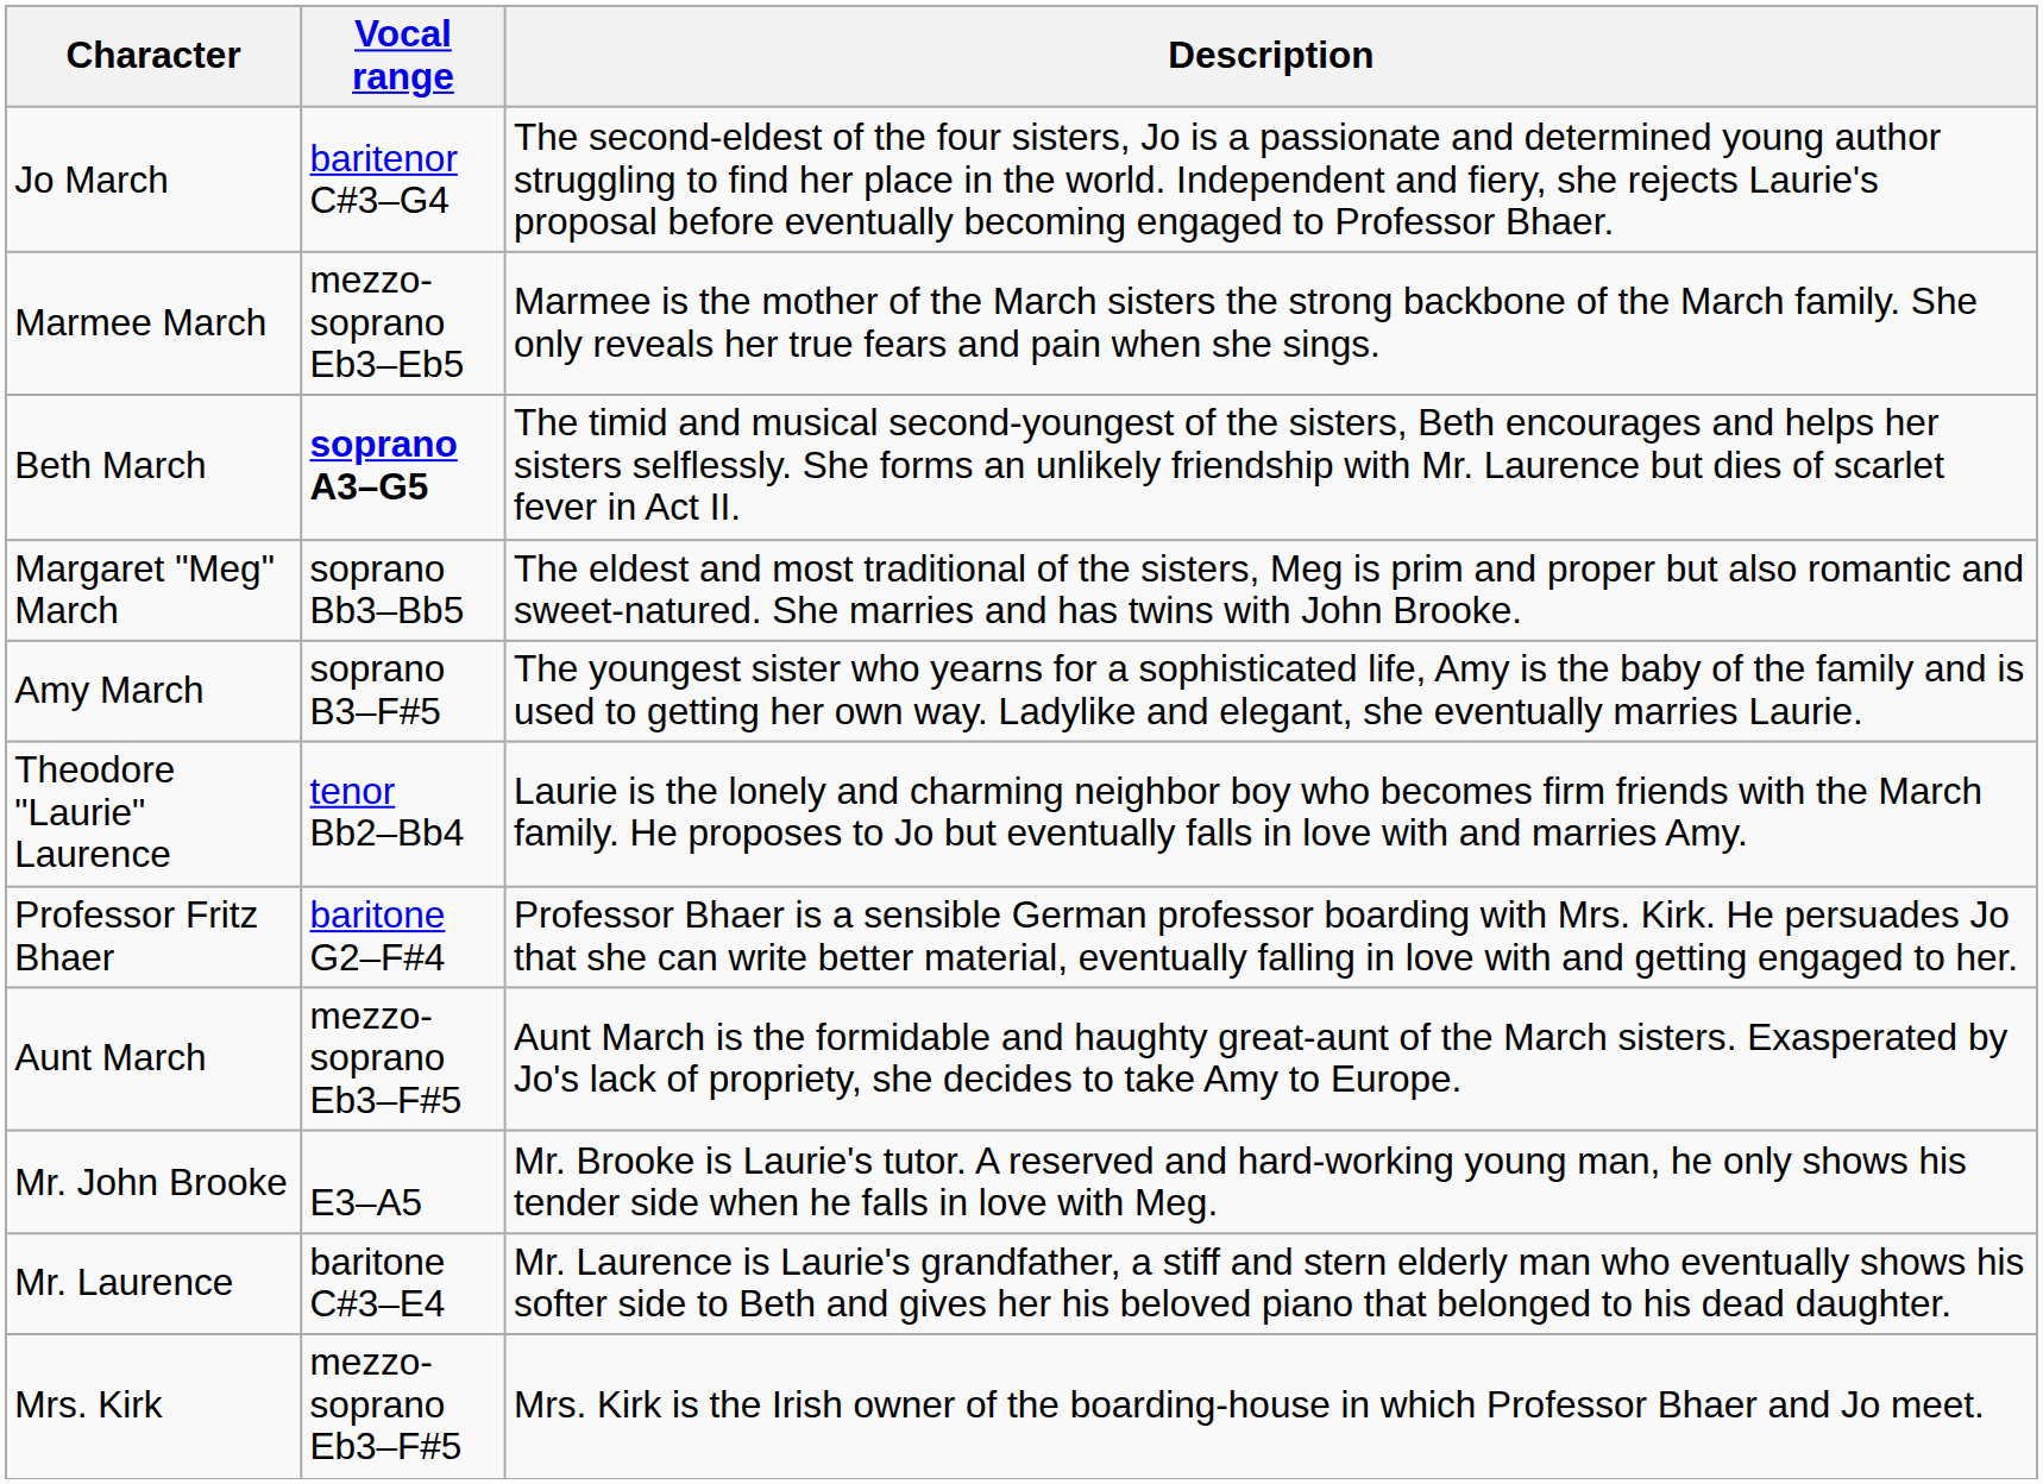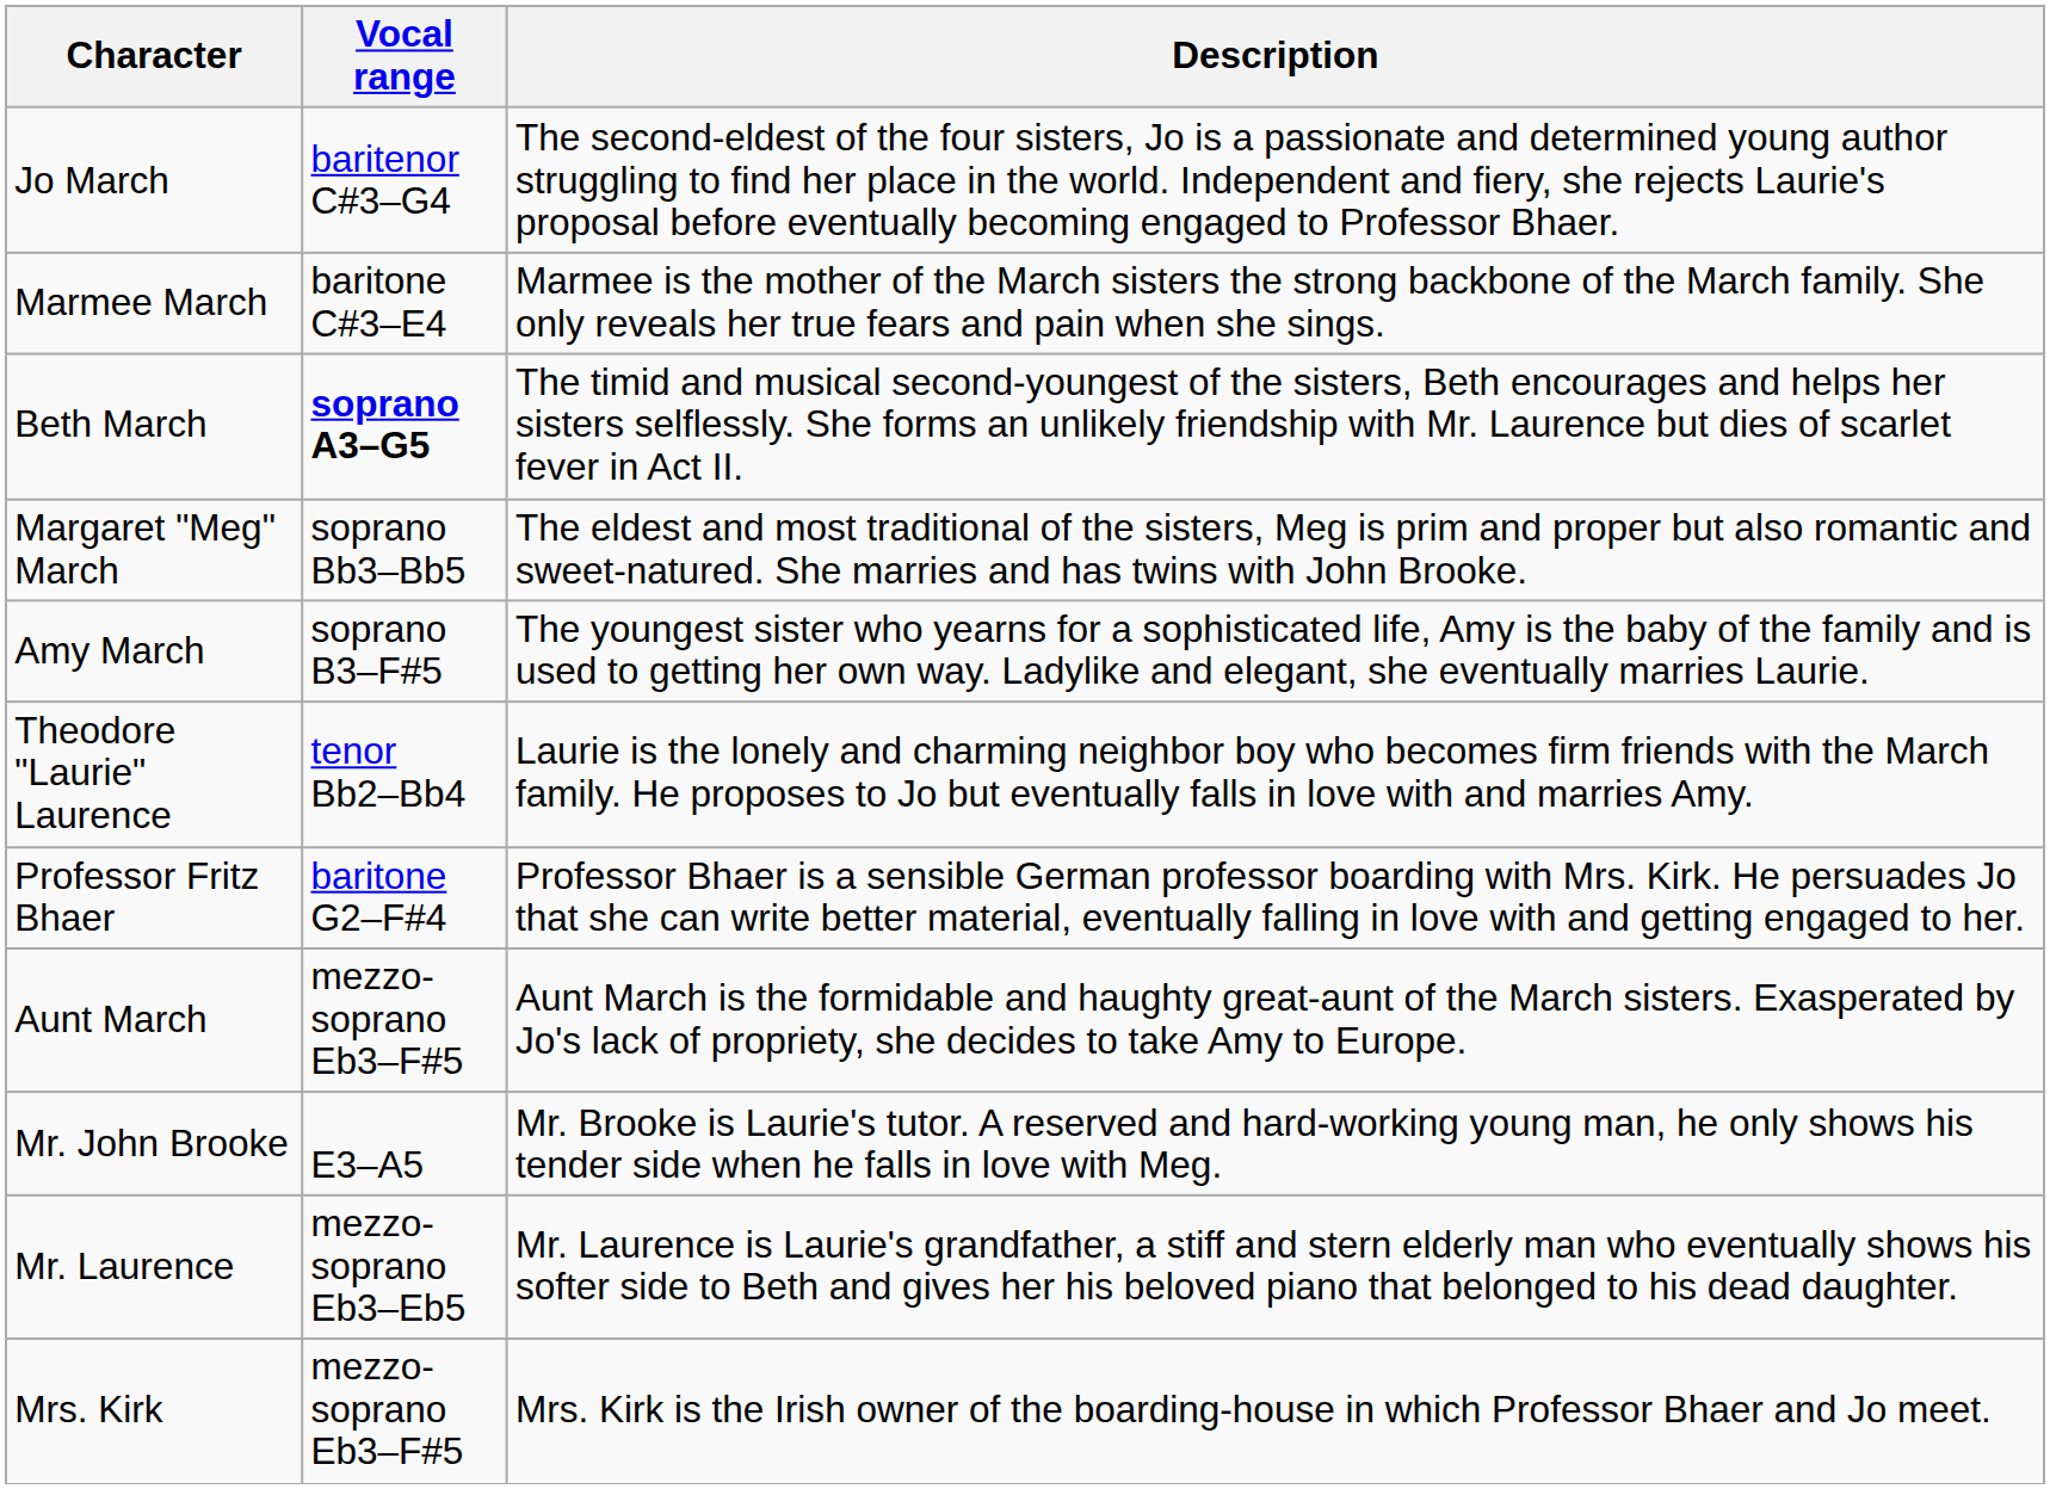Marmee March | Vocal range: mezzo-soprano Eb3–Eb5 -> baritone C#3–E4
Mr. Laurence | Vocal range: baritone C#3–E4 -> mezzo-soprano Eb3–Eb5
